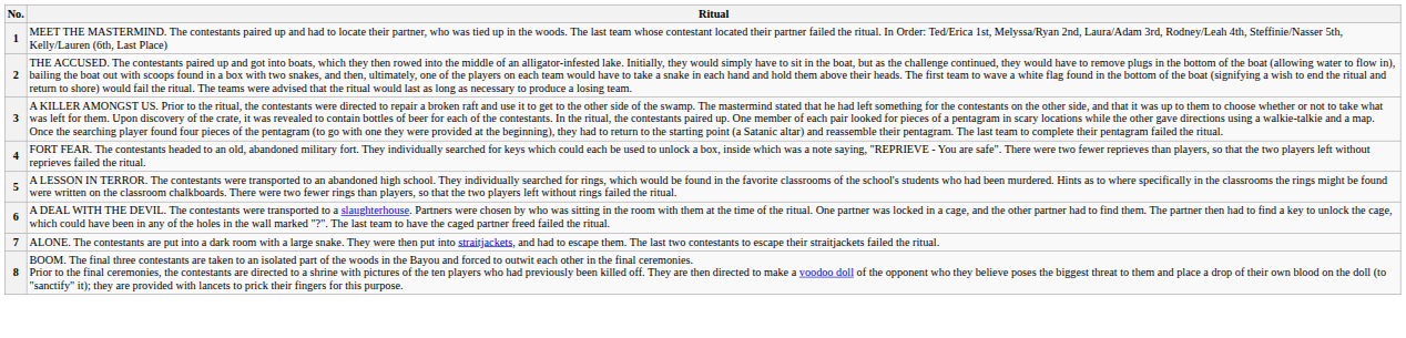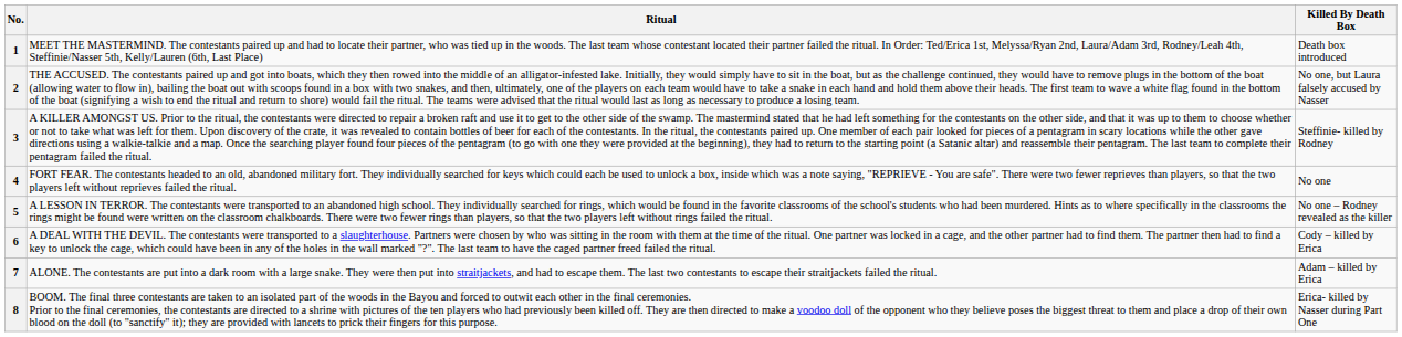+ column: Killed By Death Box | Death box introduced | No one, but Laura falsely accused by Nasser | Steffinie- killed by Rodney | No one | No one – Rodney revealed as the killer | Cody – killed by Erica | Adam – killed by Erica | Erica- killed by Nasser during Part One
